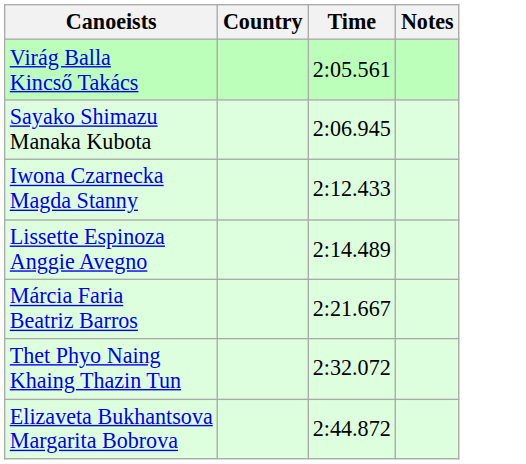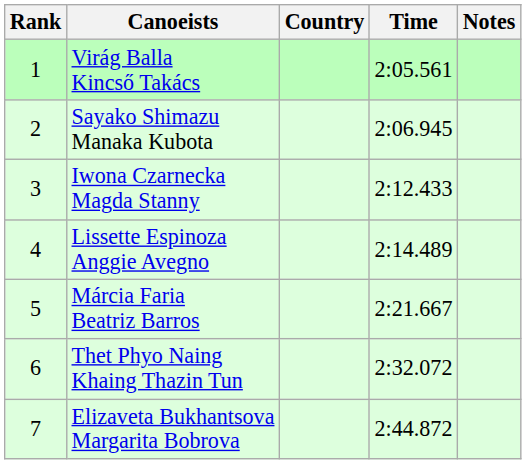+ column: Rank | 1 | 2 | 3 | 4 | 5 | 6 | 7
